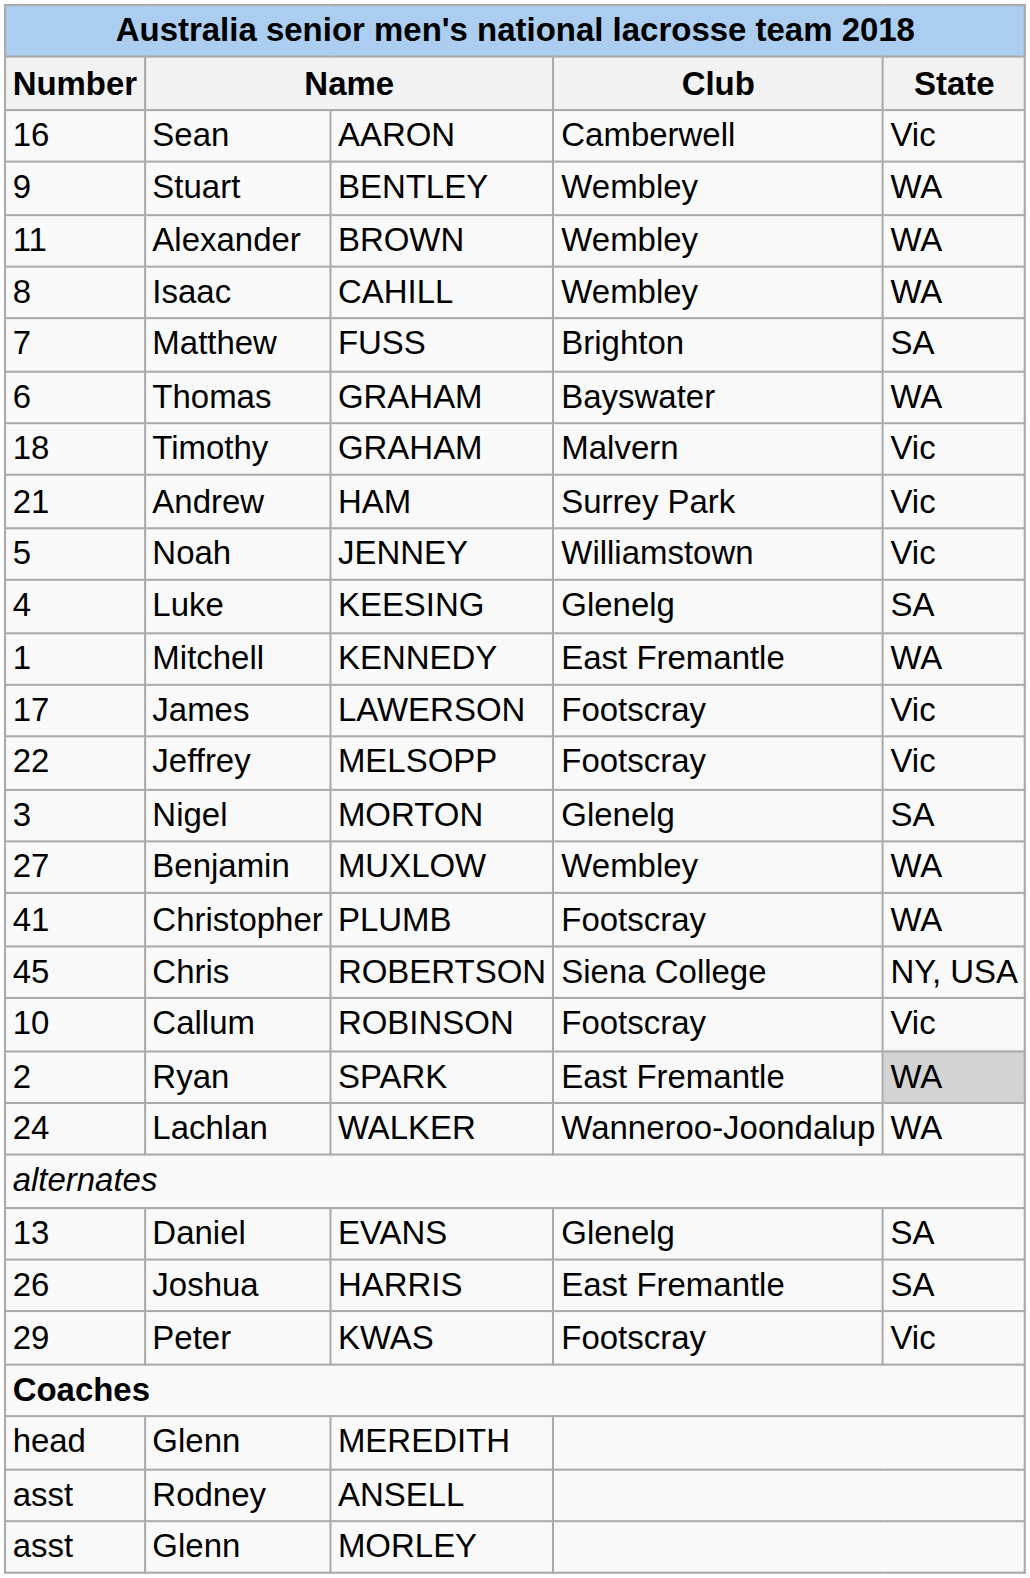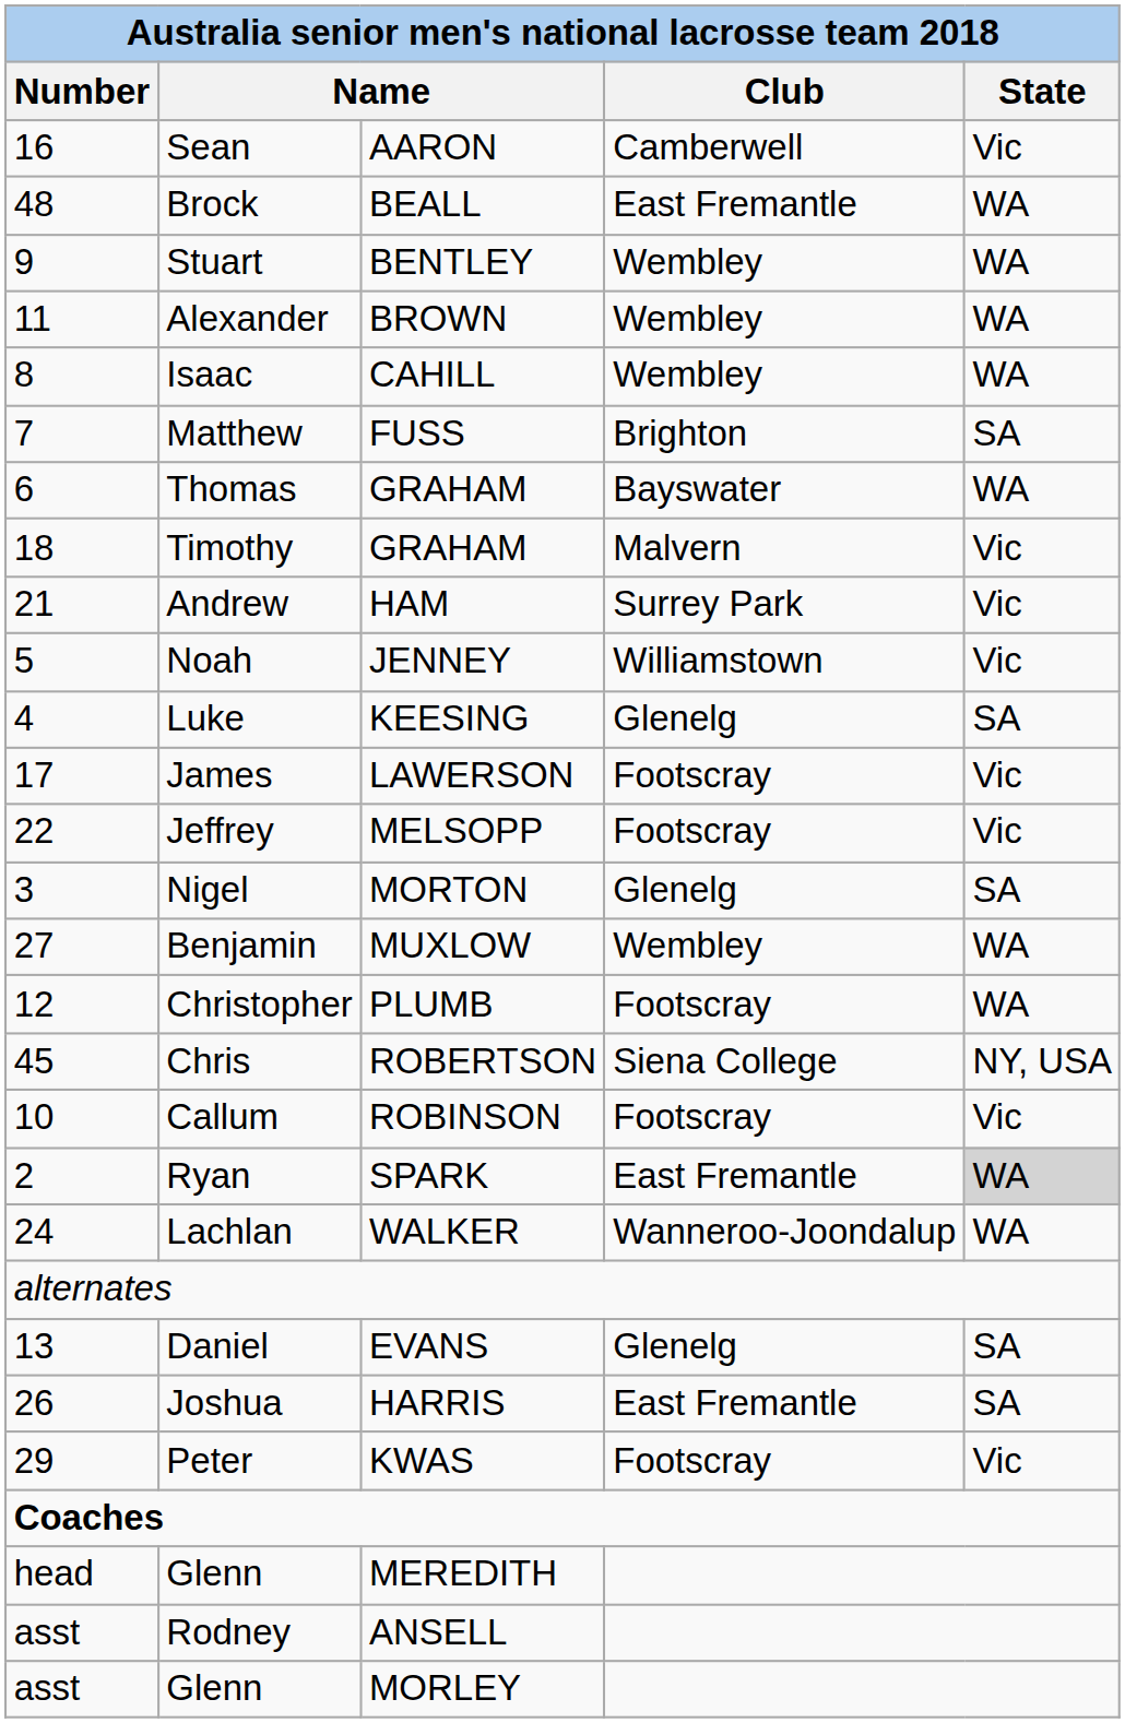+ row: 48 | Brock | BEALL | East Fremantle | WA
- row: 1 | Mitchell | KENNEDY | East Fremantle | WA
Christopher | Number: 41 -> 12
